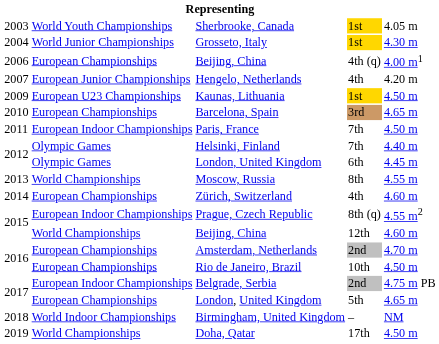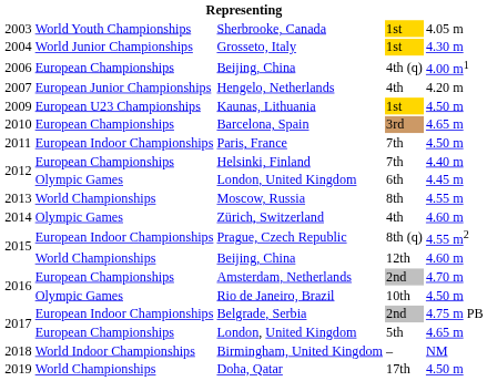Helsinki, Finland | column 2: Olympic Games -> European Championships
Zürich, Switzerland | column 2: European Championships -> Olympic Games
Rio de Janeiro, Brazil | column 2: European Championships -> Olympic Games
